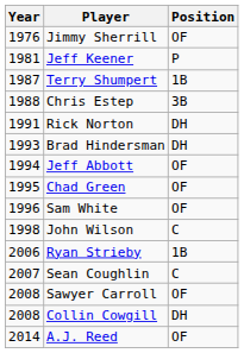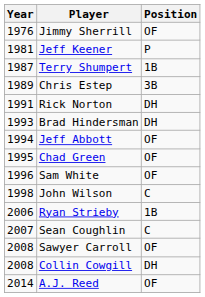Chris Estep | Year: 1988 -> 1989
